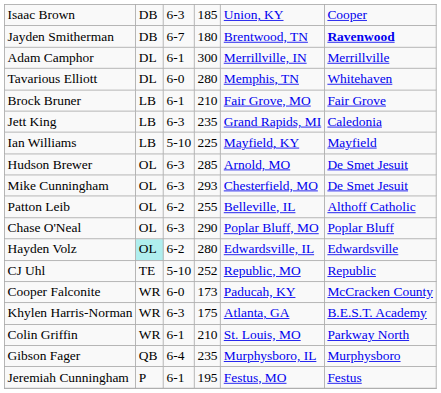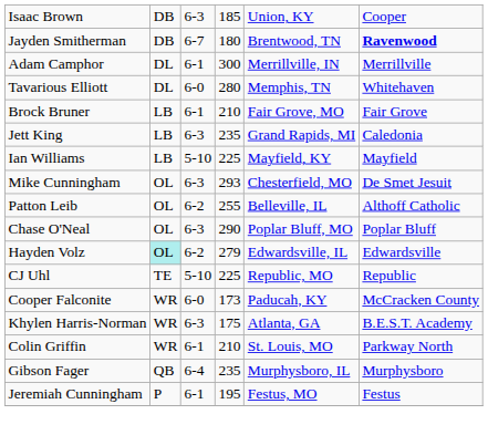- row: Hudson Brewer | OL | 6-3 | 285 | Arnold, MO | De Smet Jesuit
Hayden Volz | column 4: 280 -> 279
CJ Uhl | column 4: 252 -> 225
